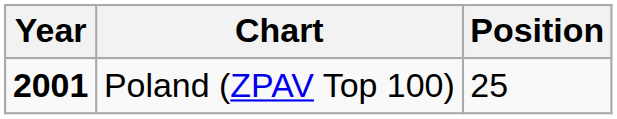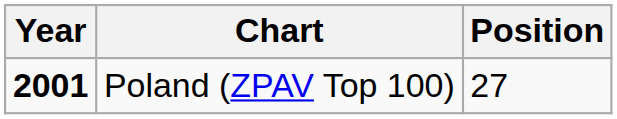Poland (ZPAV Top 100) | Position: 25 -> 27
